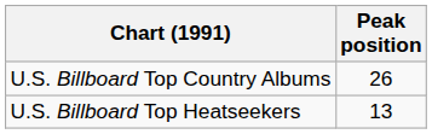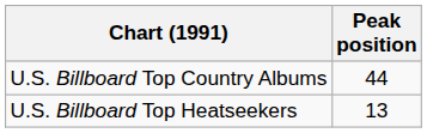U.S. Billboard Top Country Albums | Peak position: 26 -> 44
